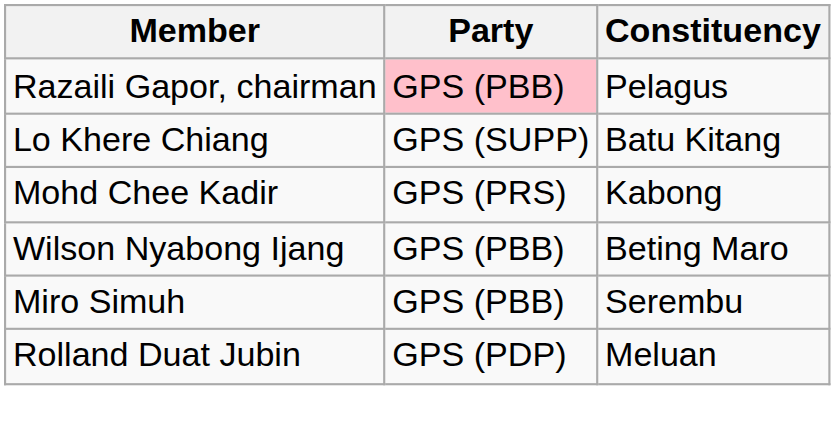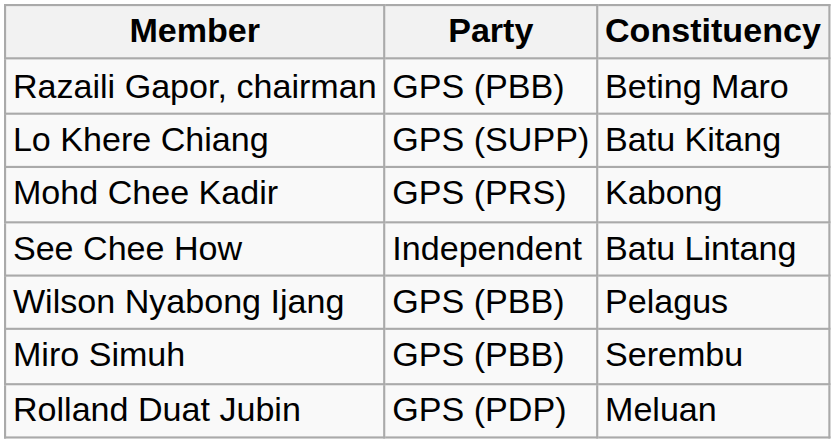Razaili Gapor, chairman | Party: pink background -> no background
Razaili Gapor, chairman | Constituency: Pelagus -> Beting Maro
+ row: See Chee How | Independent | Batu Lintang
Wilson Nyabong Ijang | Constituency: Beting Maro -> Pelagus
